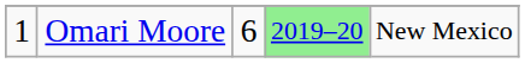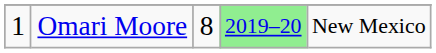Omari Moore | column 3: 6 -> 8
